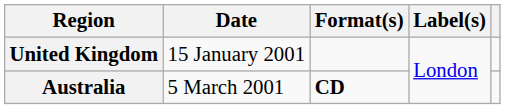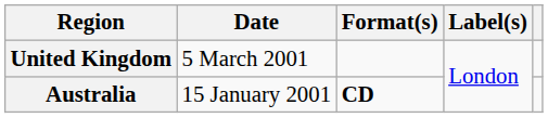United Kingdom | Date: 15 January 2001 -> 5 March 2001
Australia | Date: 5 March 2001 -> 15 January 2001
